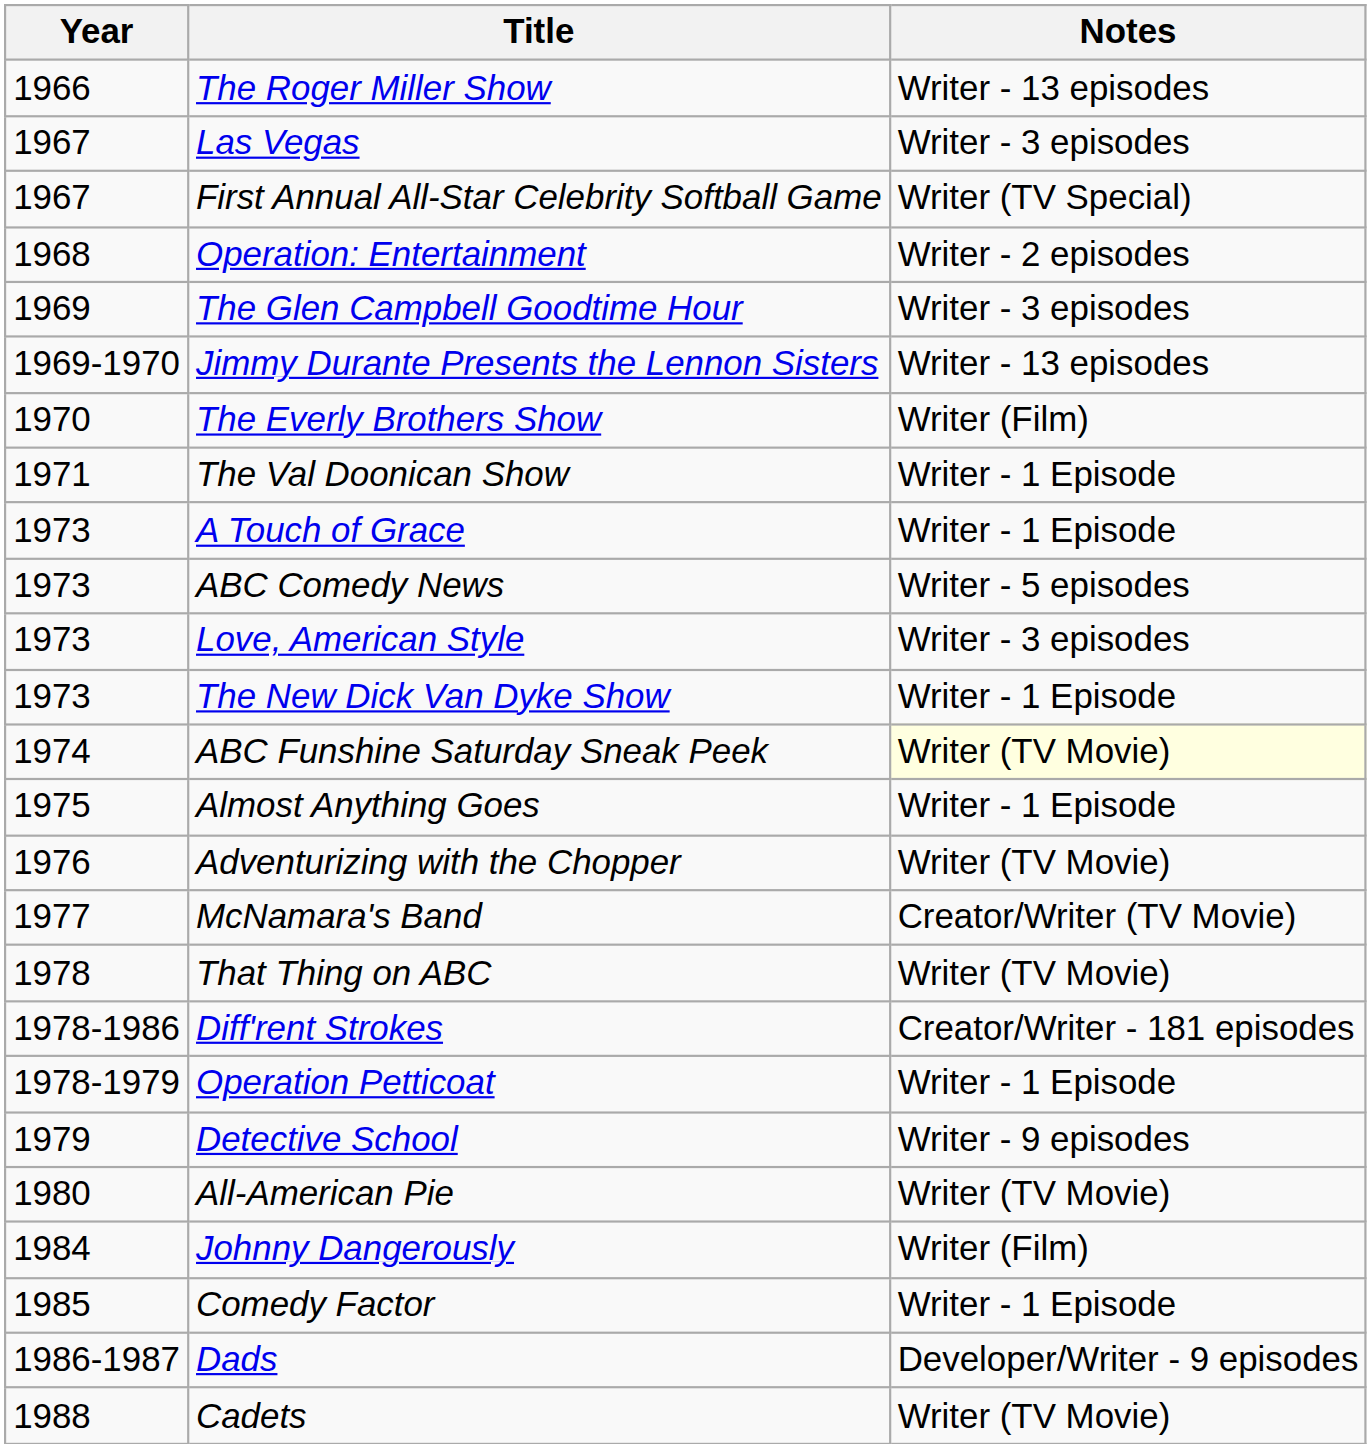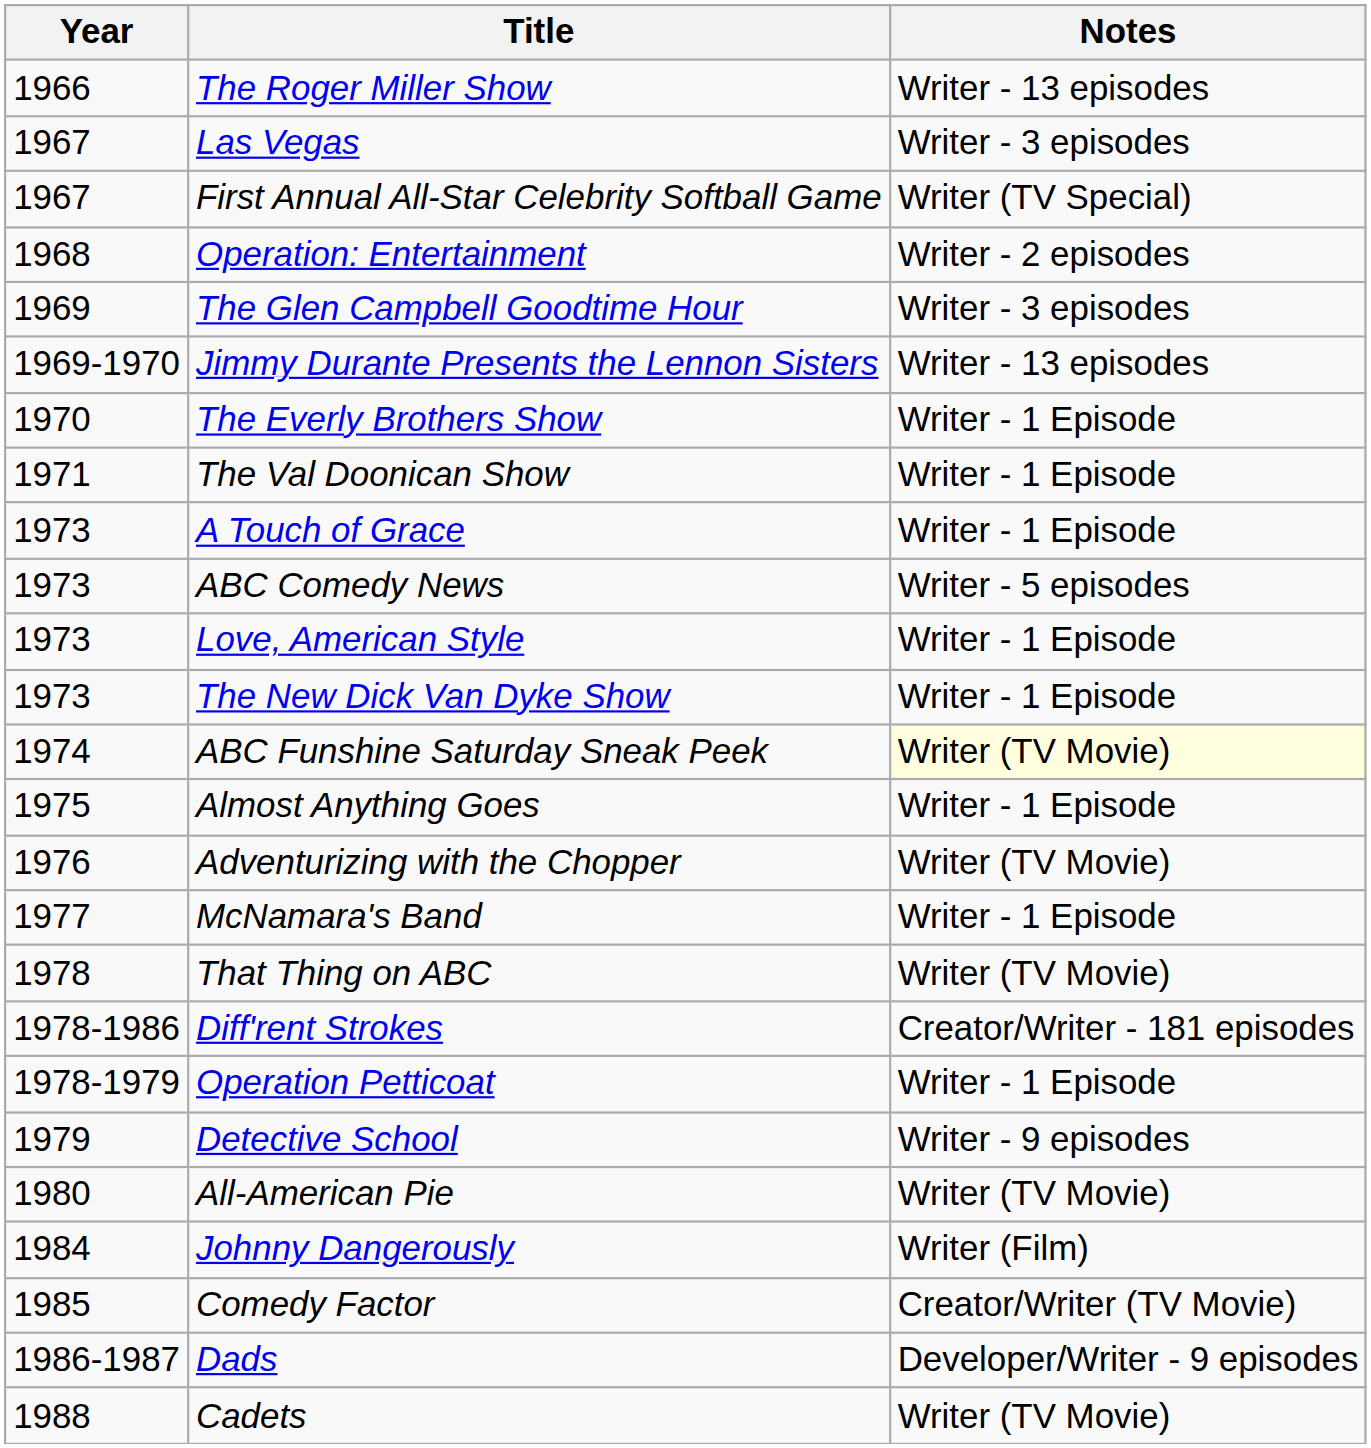The Everly Brothers Show | Notes: Writer (Film) -> Writer - 1 Episode
Love, American Style | Notes: Writer - 3 episodes -> Writer - 1 Episode
McNamara's Band | Notes: Creator/Writer (TV Movie) -> Writer - 1 Episode
Comedy Factor | Notes: Writer - 1 Episode -> Creator/Writer (TV Movie)
